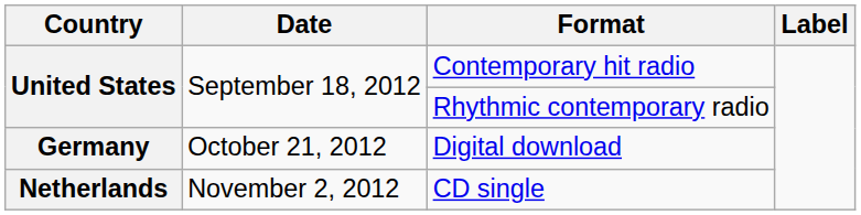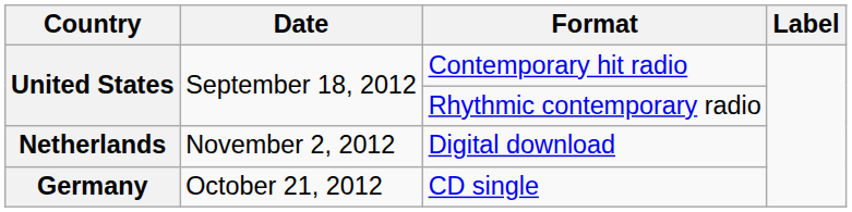Digital download | Country: Germany -> Netherlands
Digital download | Date: October 21, 2012 -> November 2, 2012
CD single | Country: Netherlands -> Germany
CD single | Date: November 2, 2012 -> October 21, 2012
